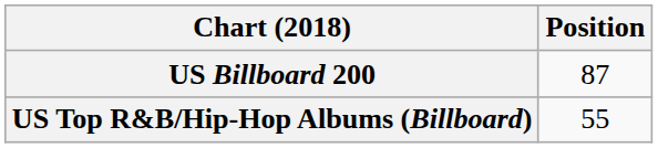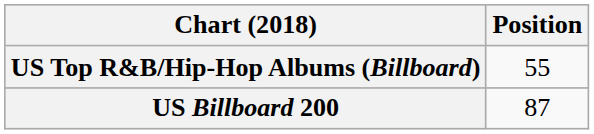rows swapped: US Billboard 200 <-> US Top R&B/Hip-Hop Albums (Billboard)
